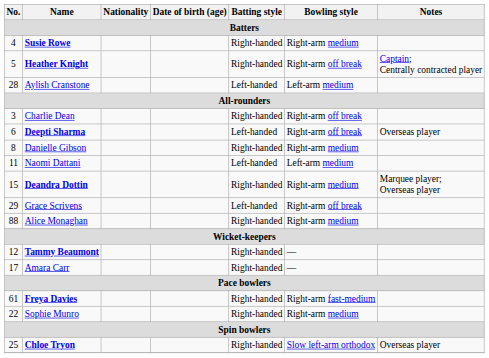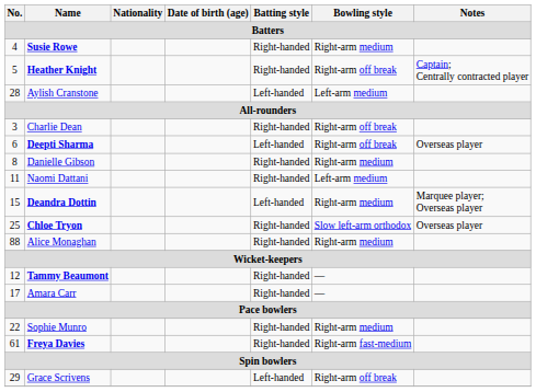Naomi Dattani | Batting style: Left-handed -> Right-handed
Deandra Dottin | Batting style: Right-handed -> Left-handed
rows swapped: Chloe Tryon <-> Grace Scrivens
rows swapped: Sophie Munro <-> Freya Davies
